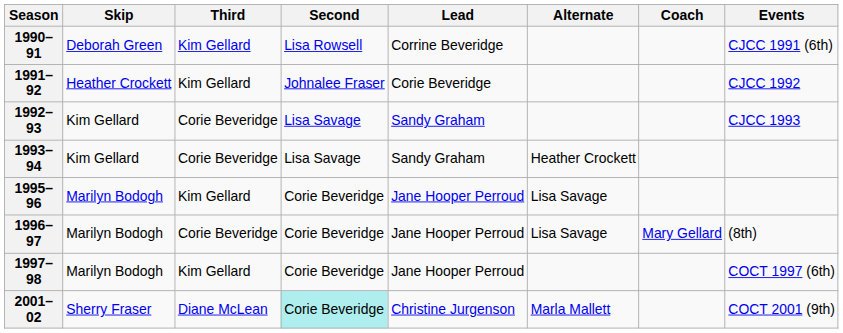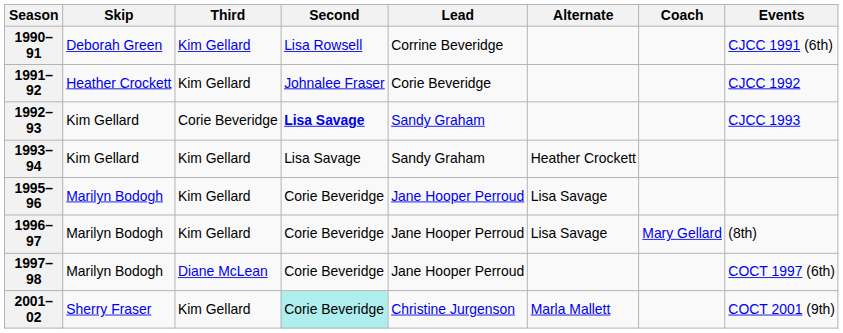1992–93 | Second: normal -> bold
1993–94 | Third: Corie Beveridge -> Kim Gellard
1996–97 | Third: Corie Beveridge -> Kim Gellard
1997–98 | Third: Kim Gellard -> Diane McLean
2001–02 | Third: Diane McLean -> Kim Gellard
